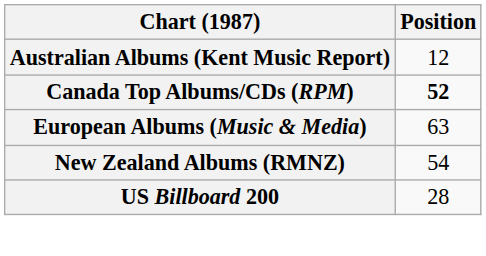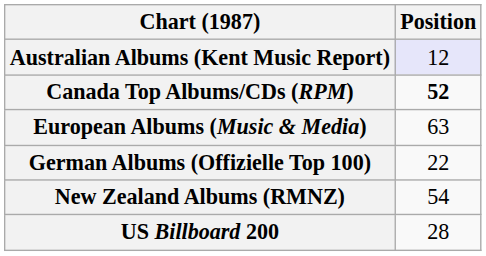Australian Albums (Kent Music Report) | Position: no background -> lavender background
+ row: German Albums (Offizielle Top 100) | 22
